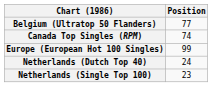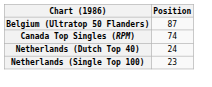Belgium (Ultratop 50 Flanders) | Position: 77 -> 87
- row: Europe (European Hot 100 Singles) | 99
